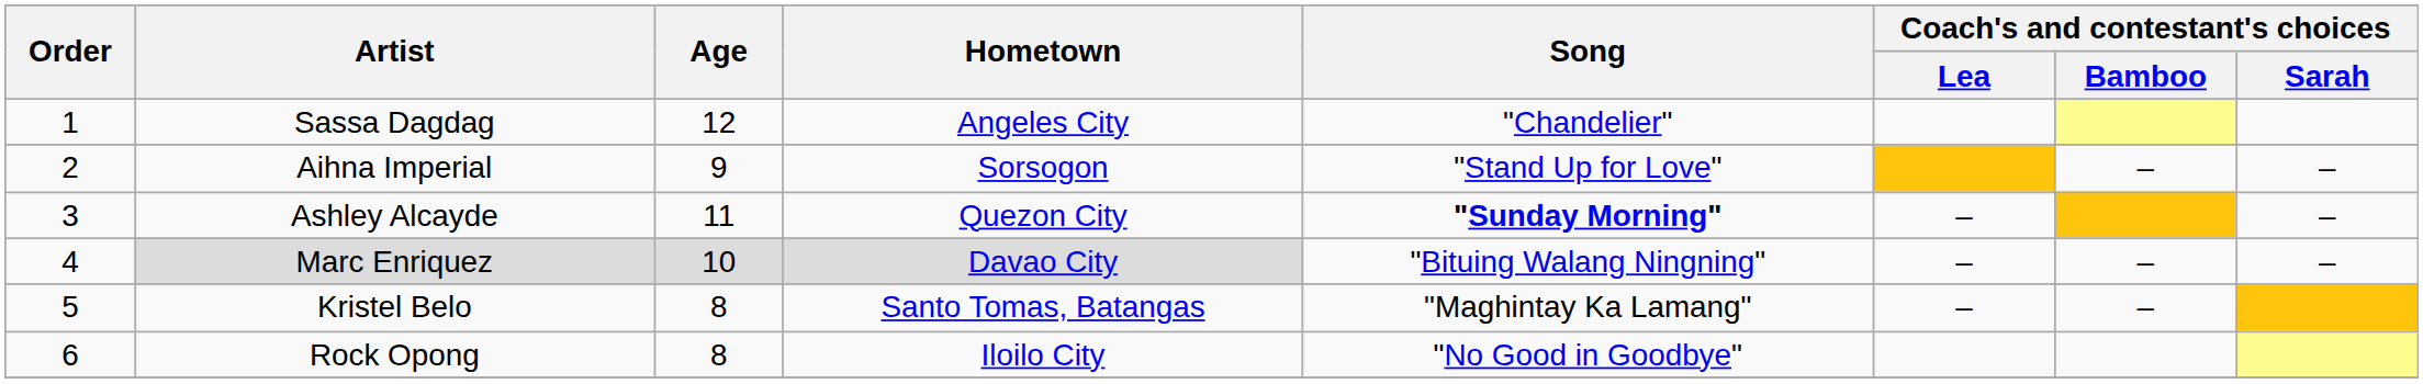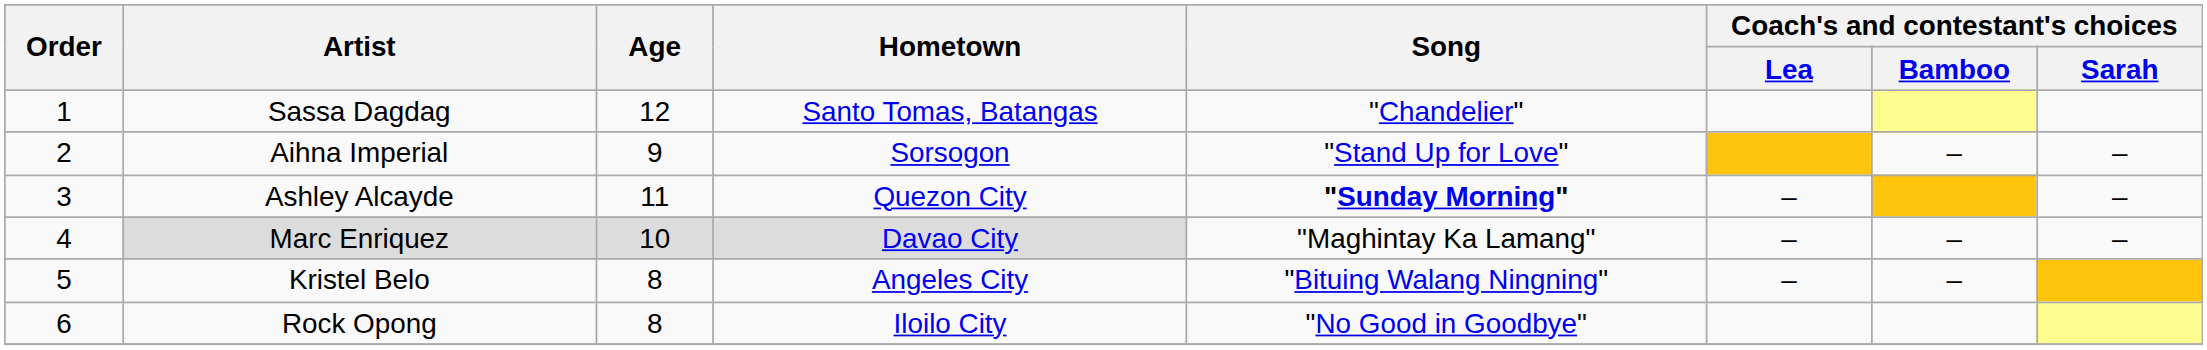Sassa Dagdag | Hometown: Angeles City -> Santo Tomas, Batangas
Marc Enriquez | Song: "Bituing Walang Ningning" -> "Maghintay Ka Lamang"
Kristel Belo | Hometown: Santo Tomas, Batangas -> Angeles City
Kristel Belo | Song: "Maghintay Ka Lamang" -> "Bituing Walang Ningning"
